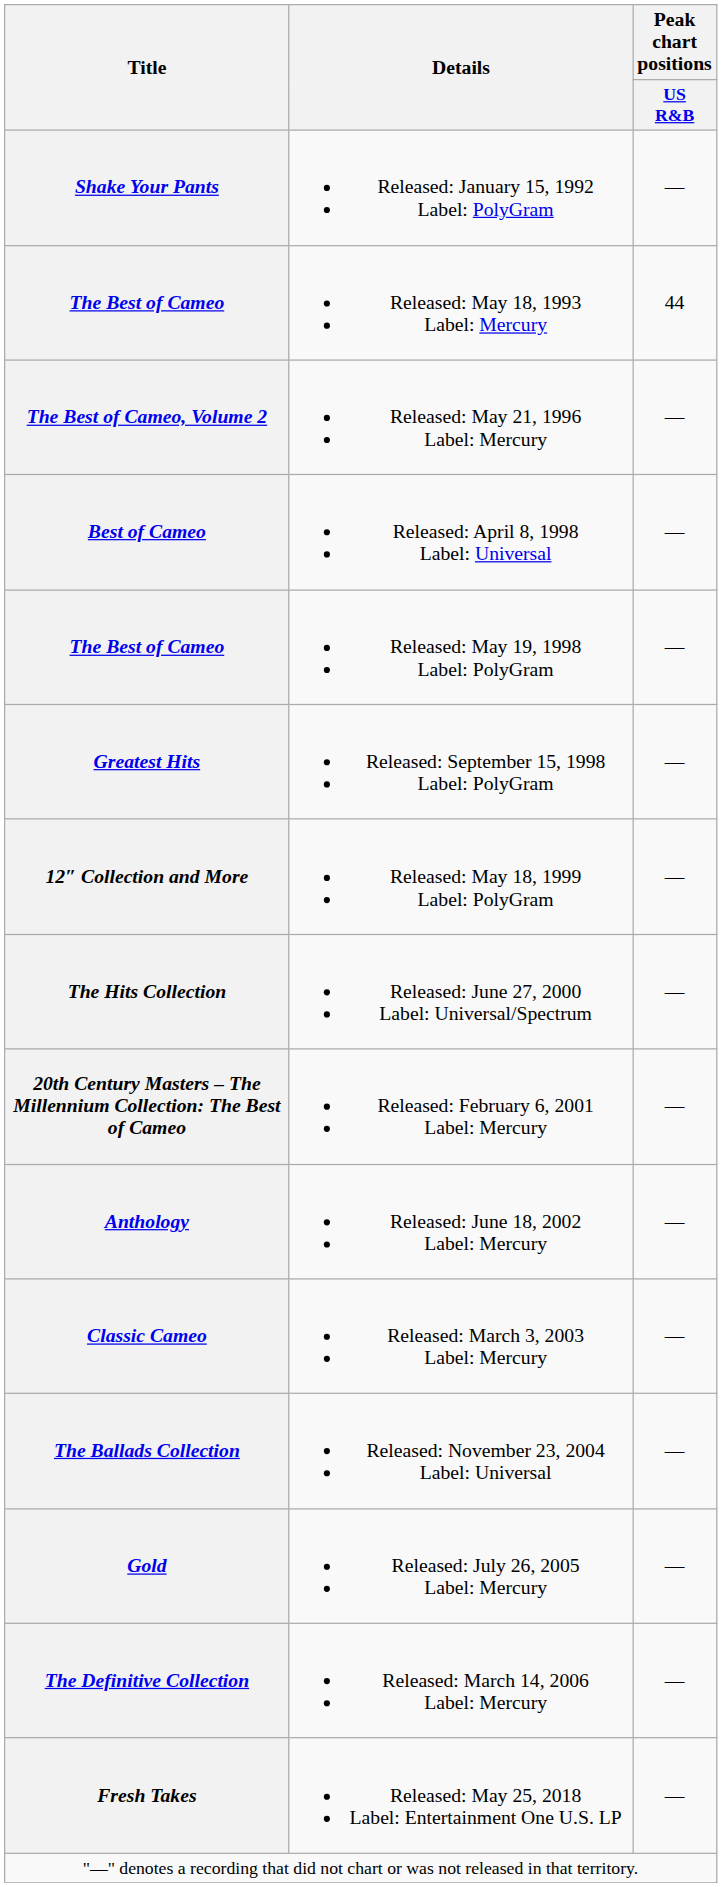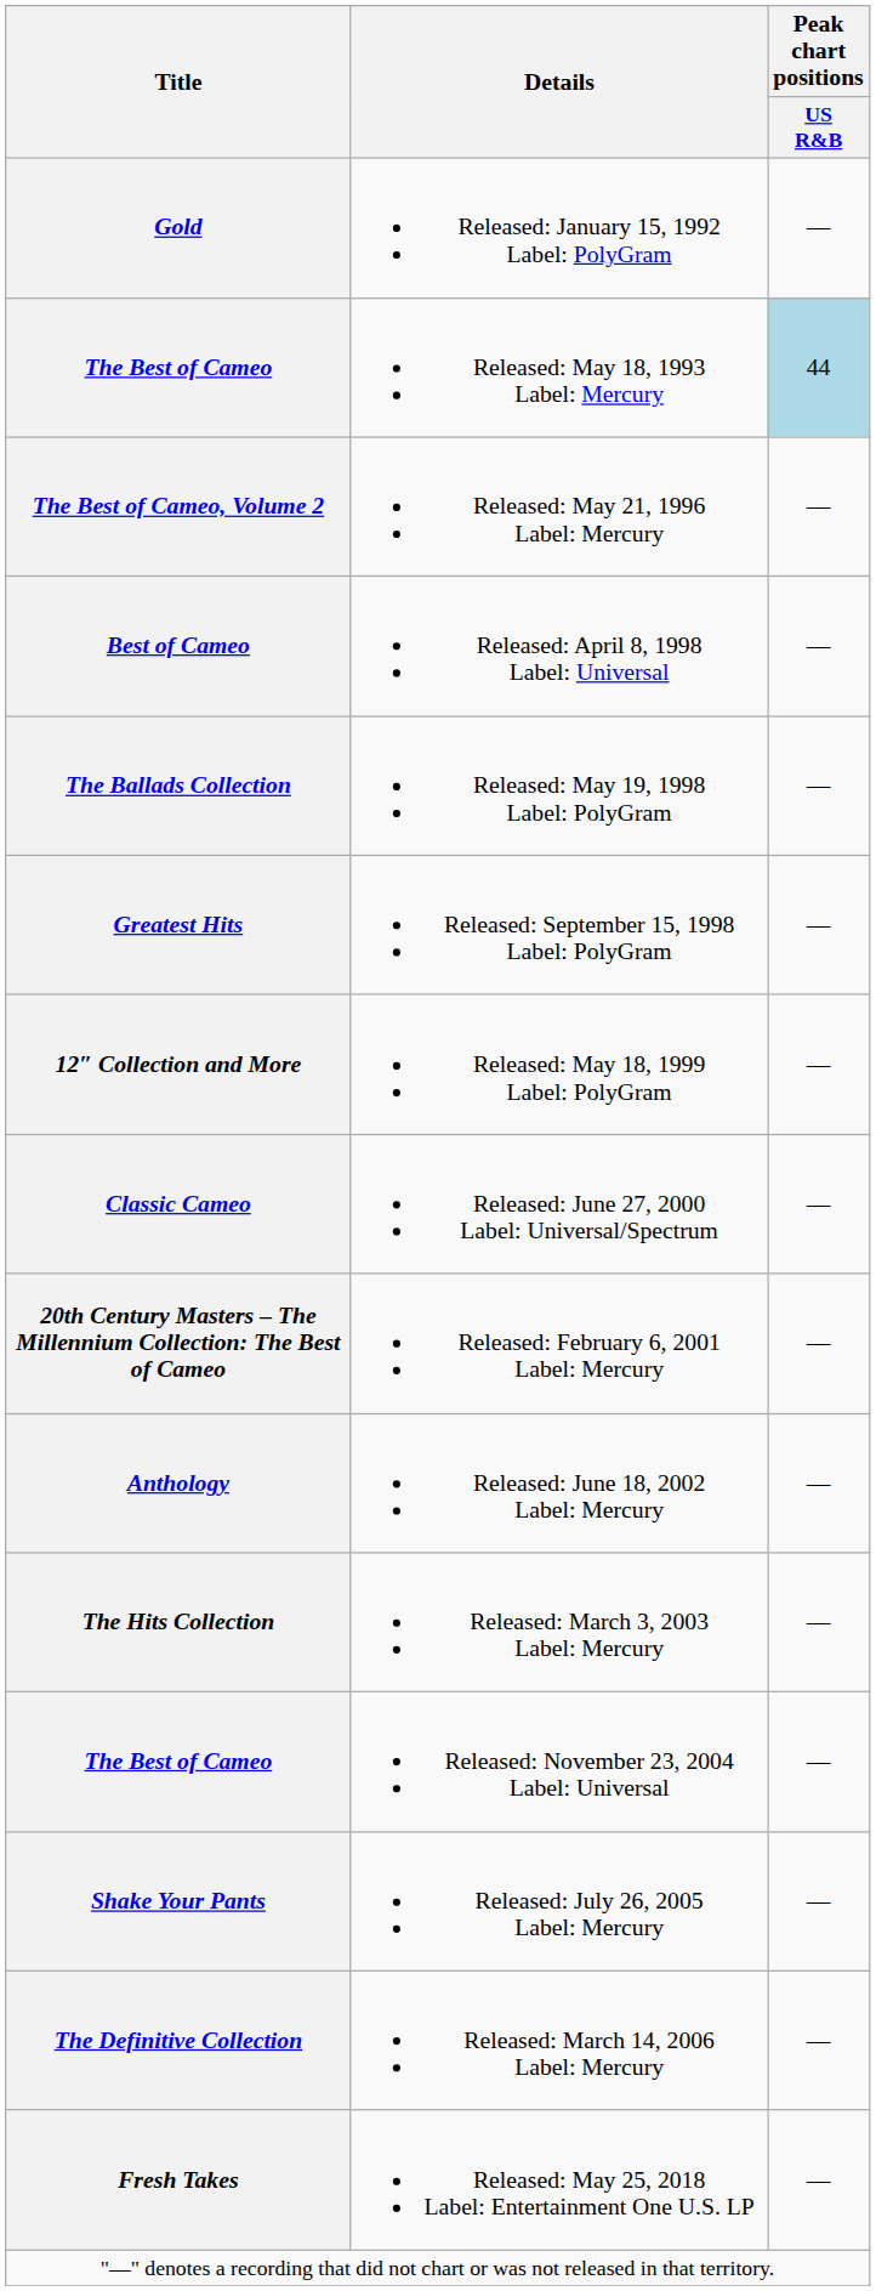Released: January 15, 1992 Label: PolyGram | Title: Shake Your Pants -> Gold
Released: May 18, 1993 Label: Mercury | Peak chart positions / US R&B: no background -> lightblue background
Released: May 19, 1998 Label: PolyGram | Title: The Best of Cameo -> The Ballads Collection
Released: June 27, 2000 Label: Universal/Spectrum | Title: The Hits Collection -> Classic Cameo
Released: March 3, 2003 Label: Mercury | Title: Classic Cameo -> The Hits Collection
Released: November 23, 2004 Label: Universal | Title: The Ballads Collection -> The Best of Cameo
Released: July 26, 2005 Label: Mercury | Title: Gold -> Shake Your Pants
